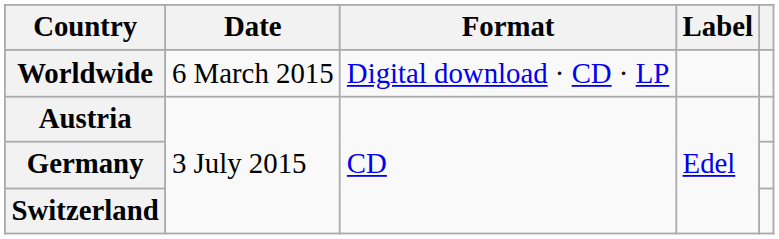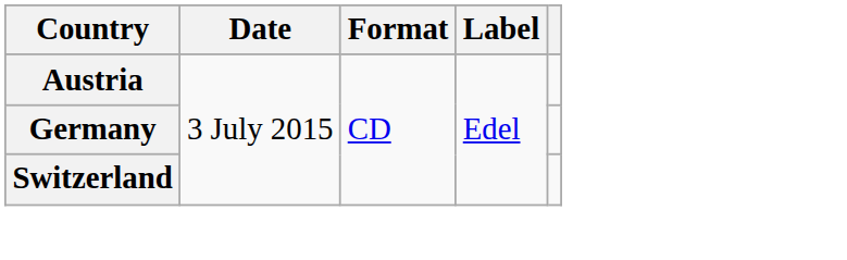- row: Worldwide | 6 March 2015 | Digital download · CD · LP
